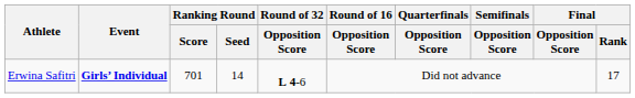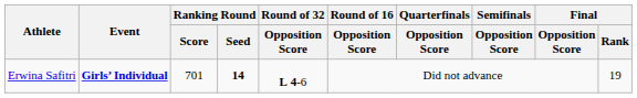Erwina Safitri | Ranking Round / Seed: normal -> bold
Erwina Safitri | Final / Rank: 17 -> 19
